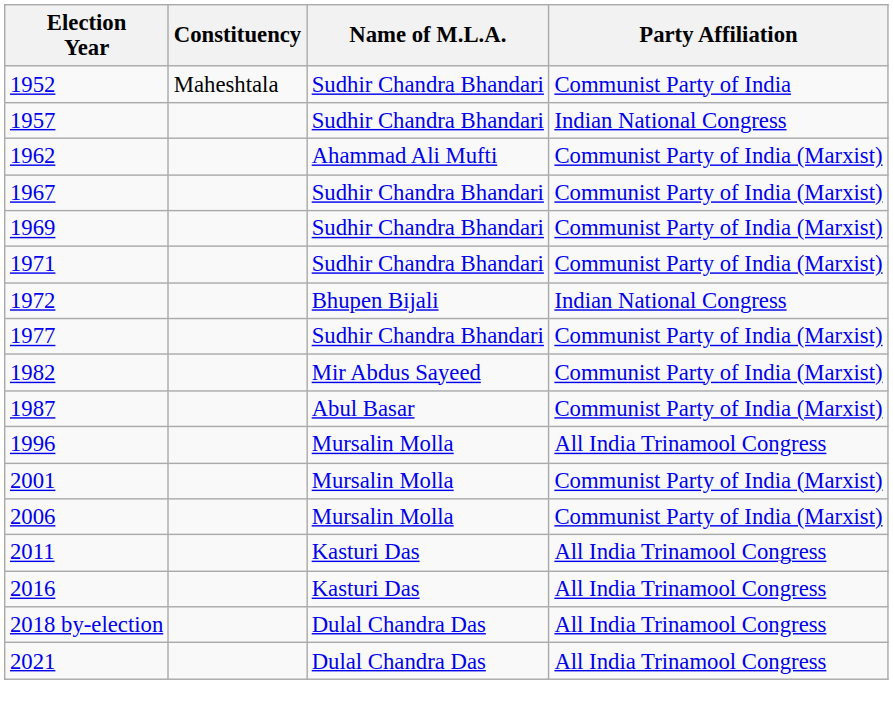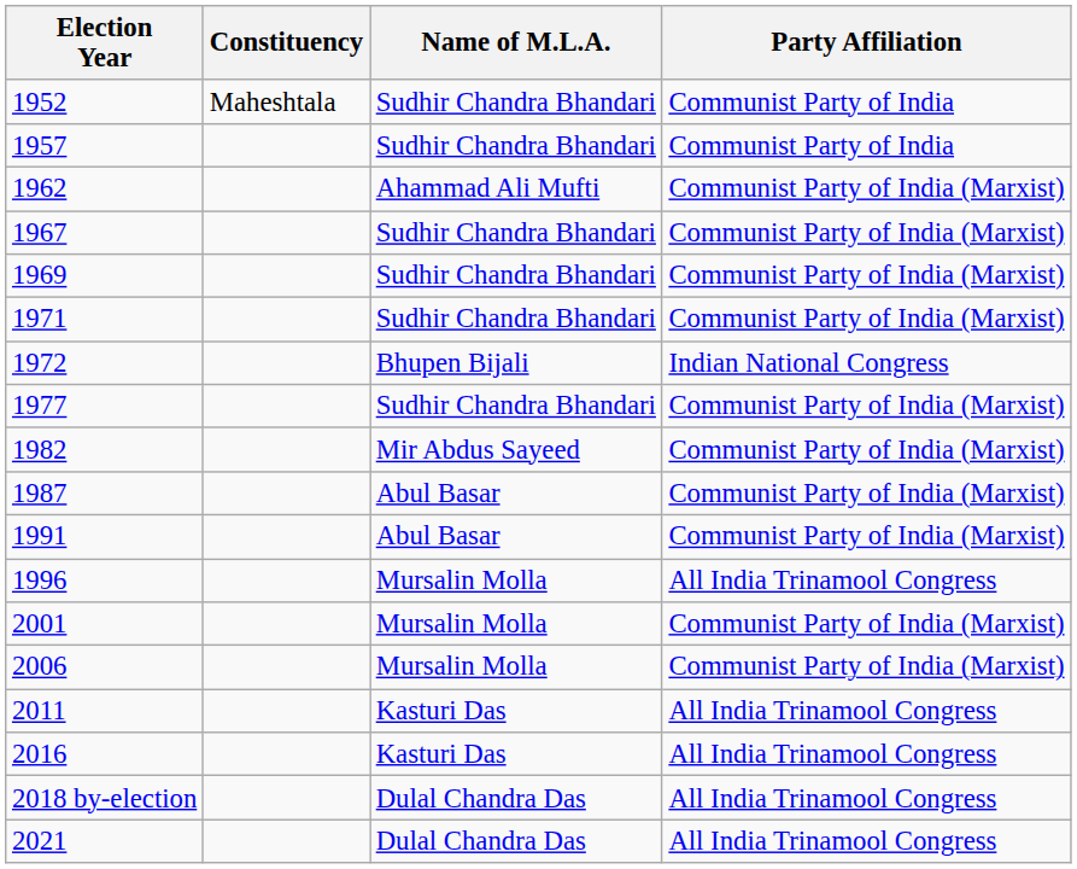1957 | Party Affiliation: Indian National Congress -> Communist Party of India
+ row: 1991 | Abul Basar | Communist Party of India (Marxist)
